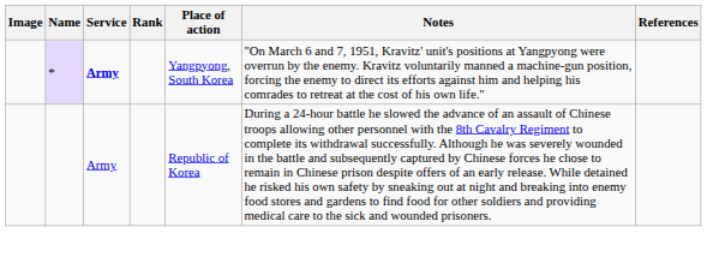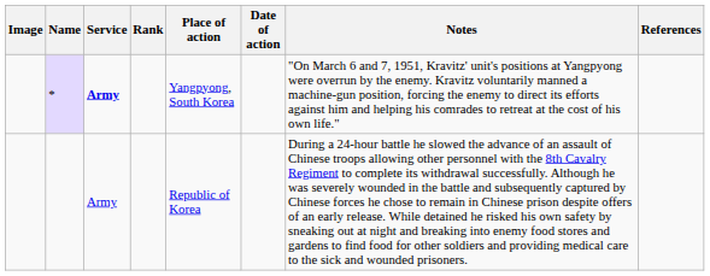+ column: Date of action
